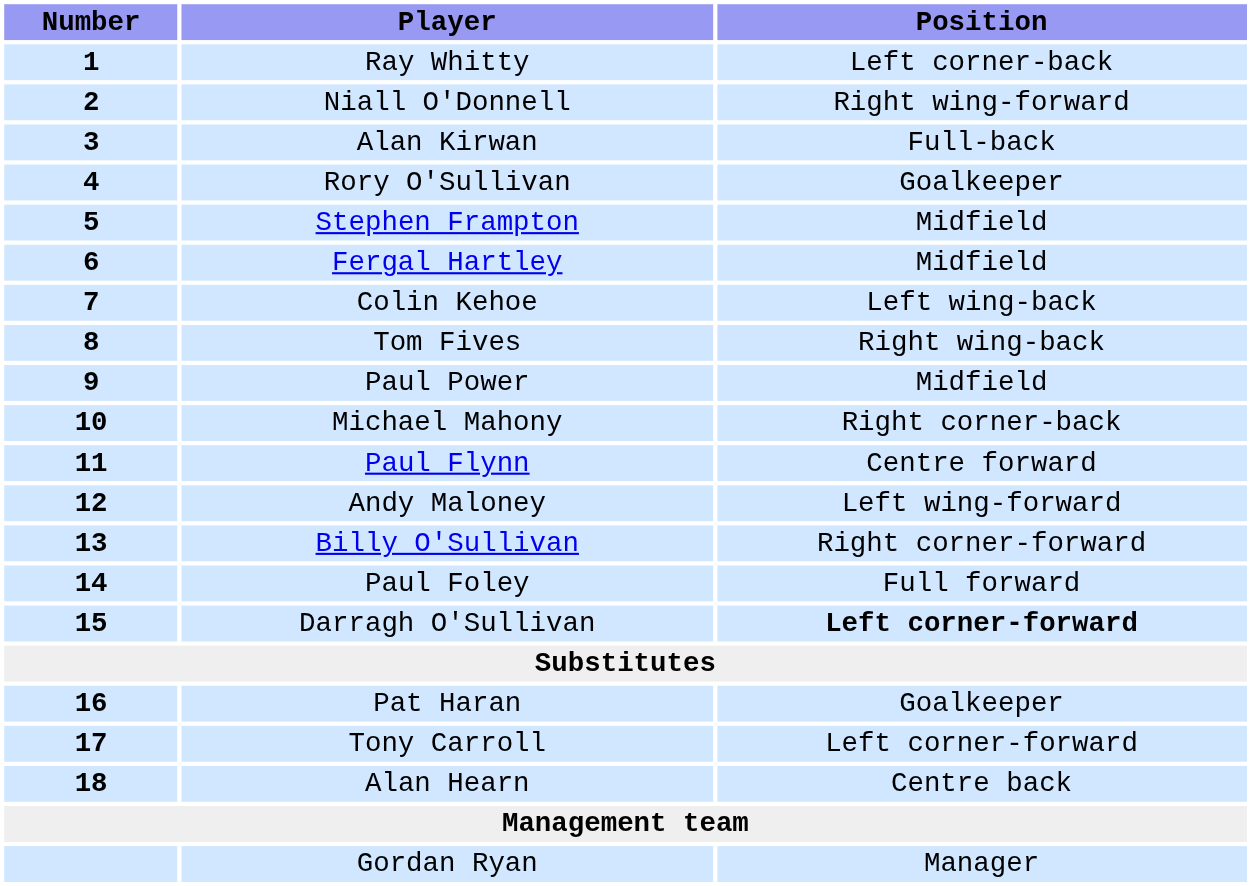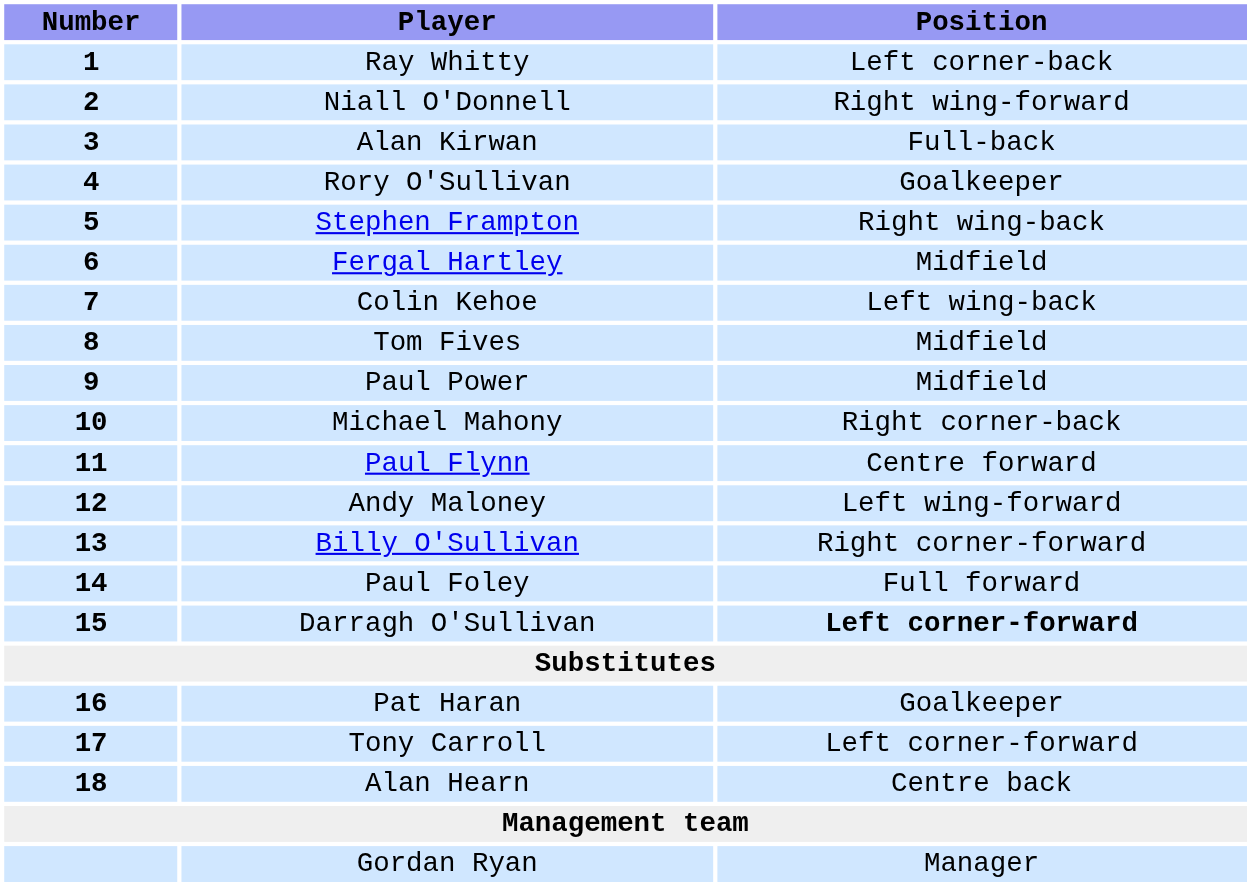Stephen Frampton | Position: Midfield -> Right wing-back
Tom Fives | Position: Right wing-back -> Midfield
